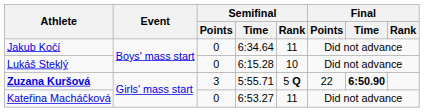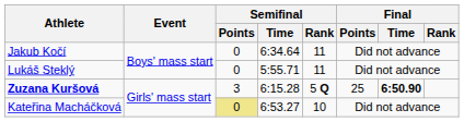Lukáš Steklý | Semifinal / Time: 6:15.28 -> 5:55.71
Lukáš Steklý | Semifinal / Rank: 10 -> 11
Zuzana Kuršová | Semifinal / Time: 5:55.71 -> 6:15.28
Zuzana Kuršová | Final / Points: 22 -> 25
Kateřina Macháčková | Semifinal / Points: no background -> khaki background
Kateřina Macháčková | Semifinal / Rank: 11 -> 10
